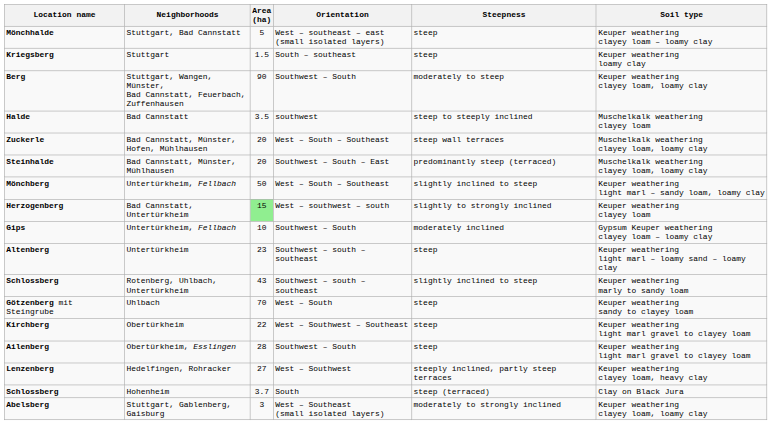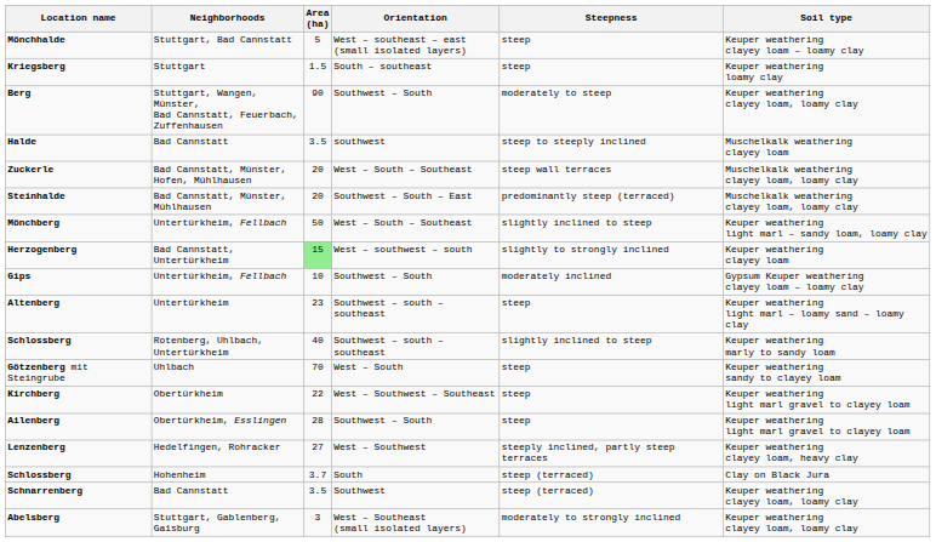Schlossberg / Rotenberg, Uhlbach, Untertürkheim | Area (ha): 43 -> 40
+ row: Schnarrenberg | Bad Cannstatt | 3.5 | Southwest | steep (terraced) | Keuper weathering clayey loam, loamy clay
